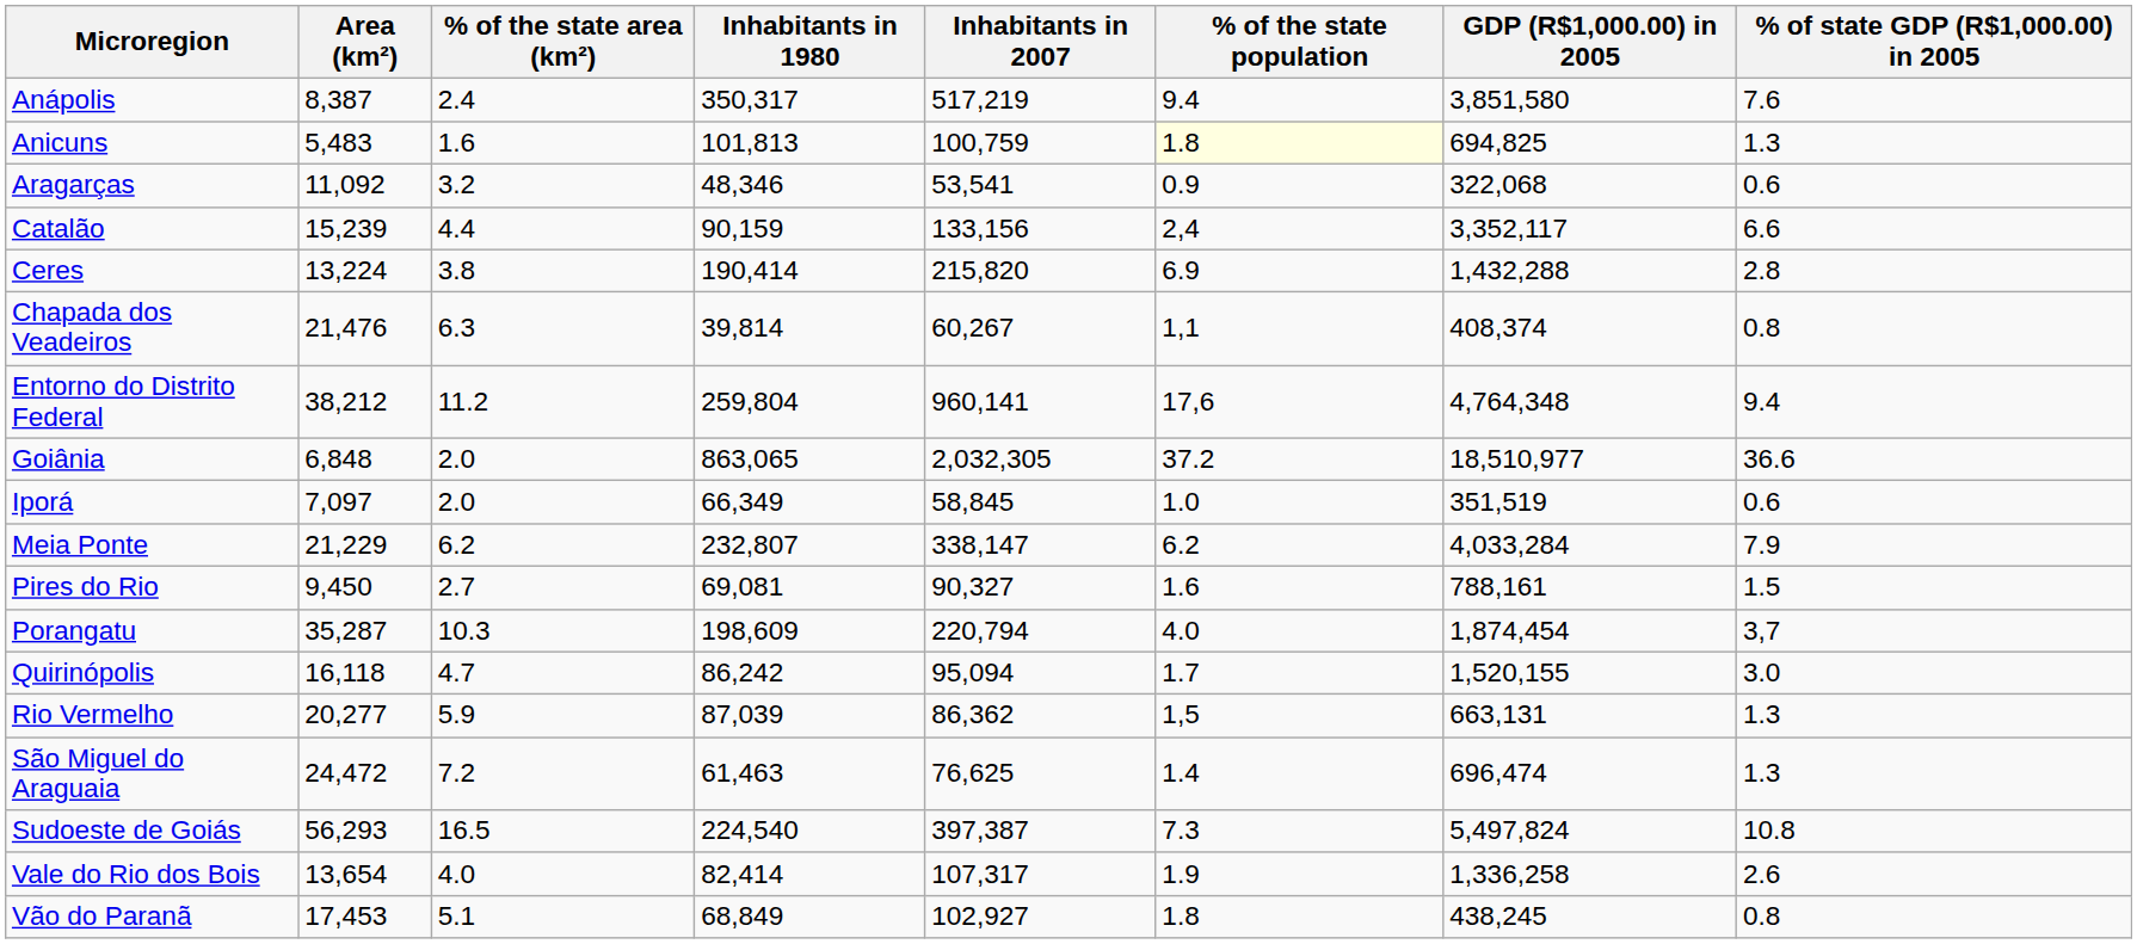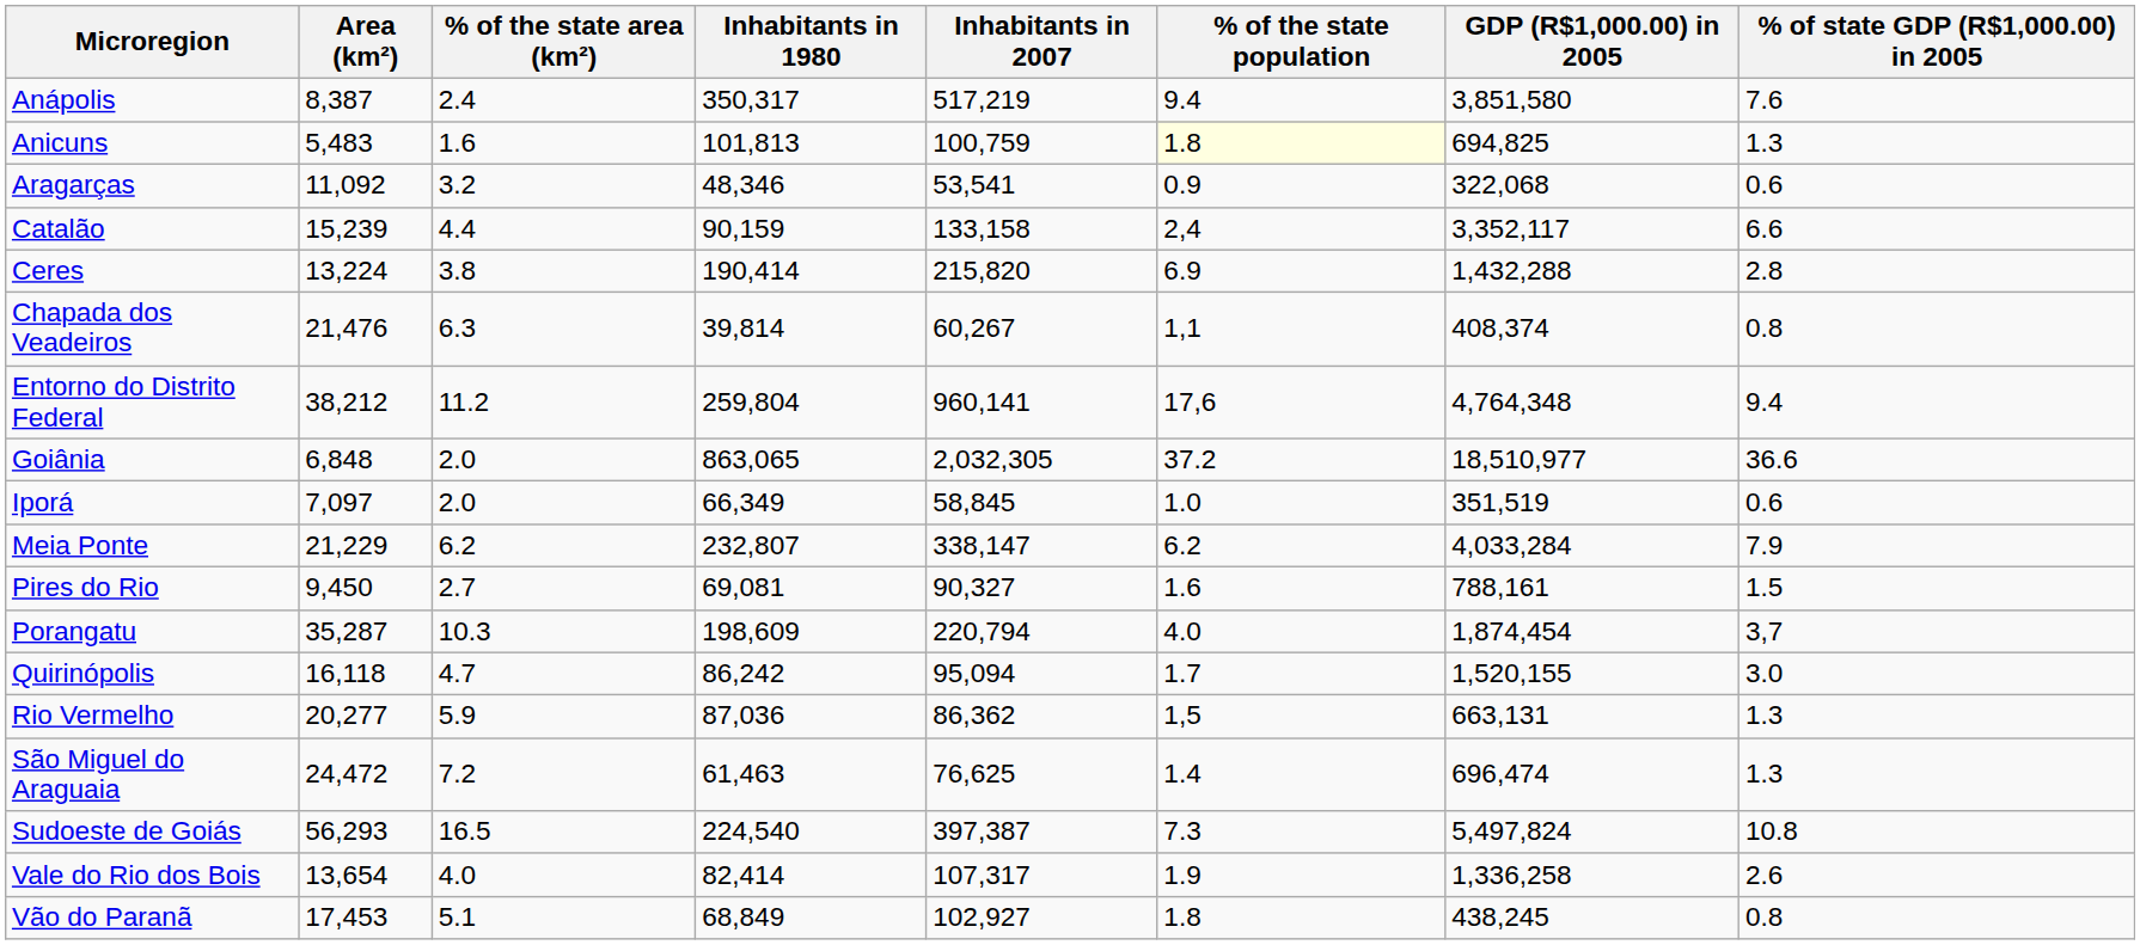Catalão | Inhabitants in 2007: 133,156 -> 133,158
Rio Vermelho | Inhabitants in 1980: 87,039 -> 87,036
